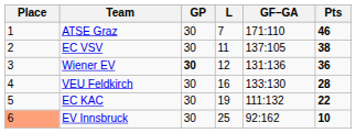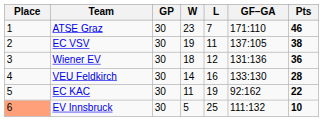+ column: W | 23 | 19 | 18 | 14 | 11 | 5
Wiener EV | GP: bold -> normal
EC KAC | GF–GA: 111:132 -> 92:162
EV Innsbruck | GF–GA: 92:162 -> 111:132
